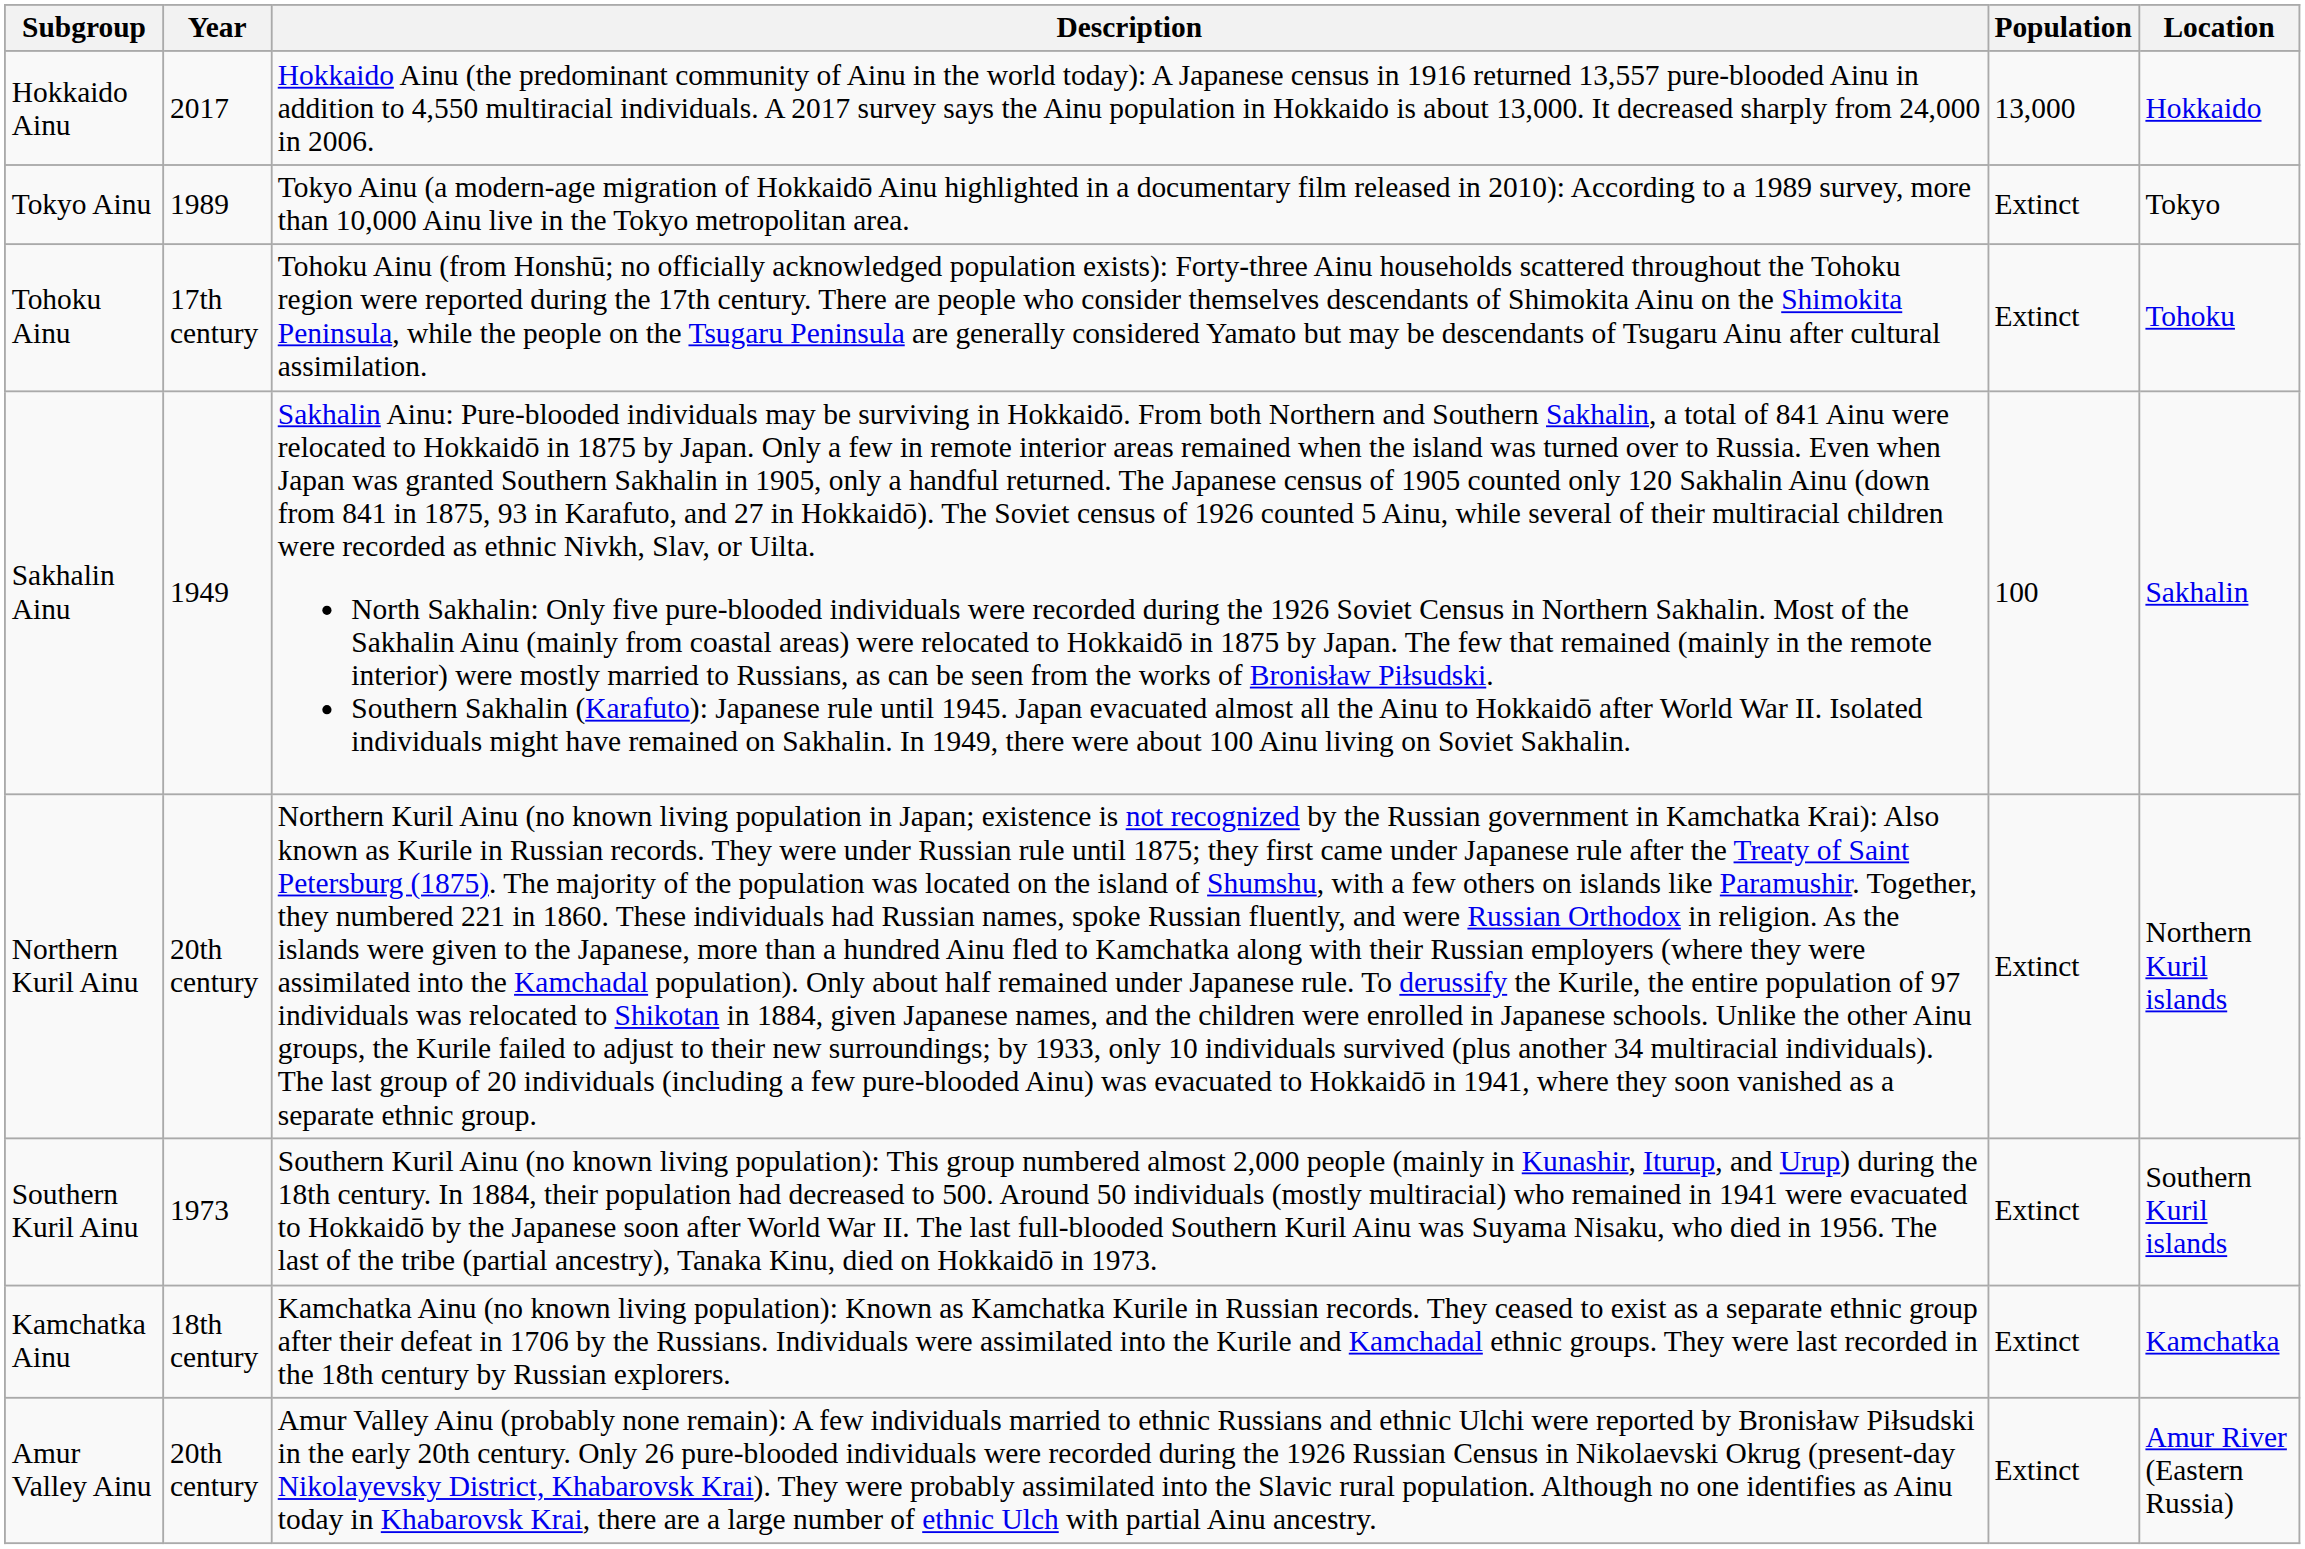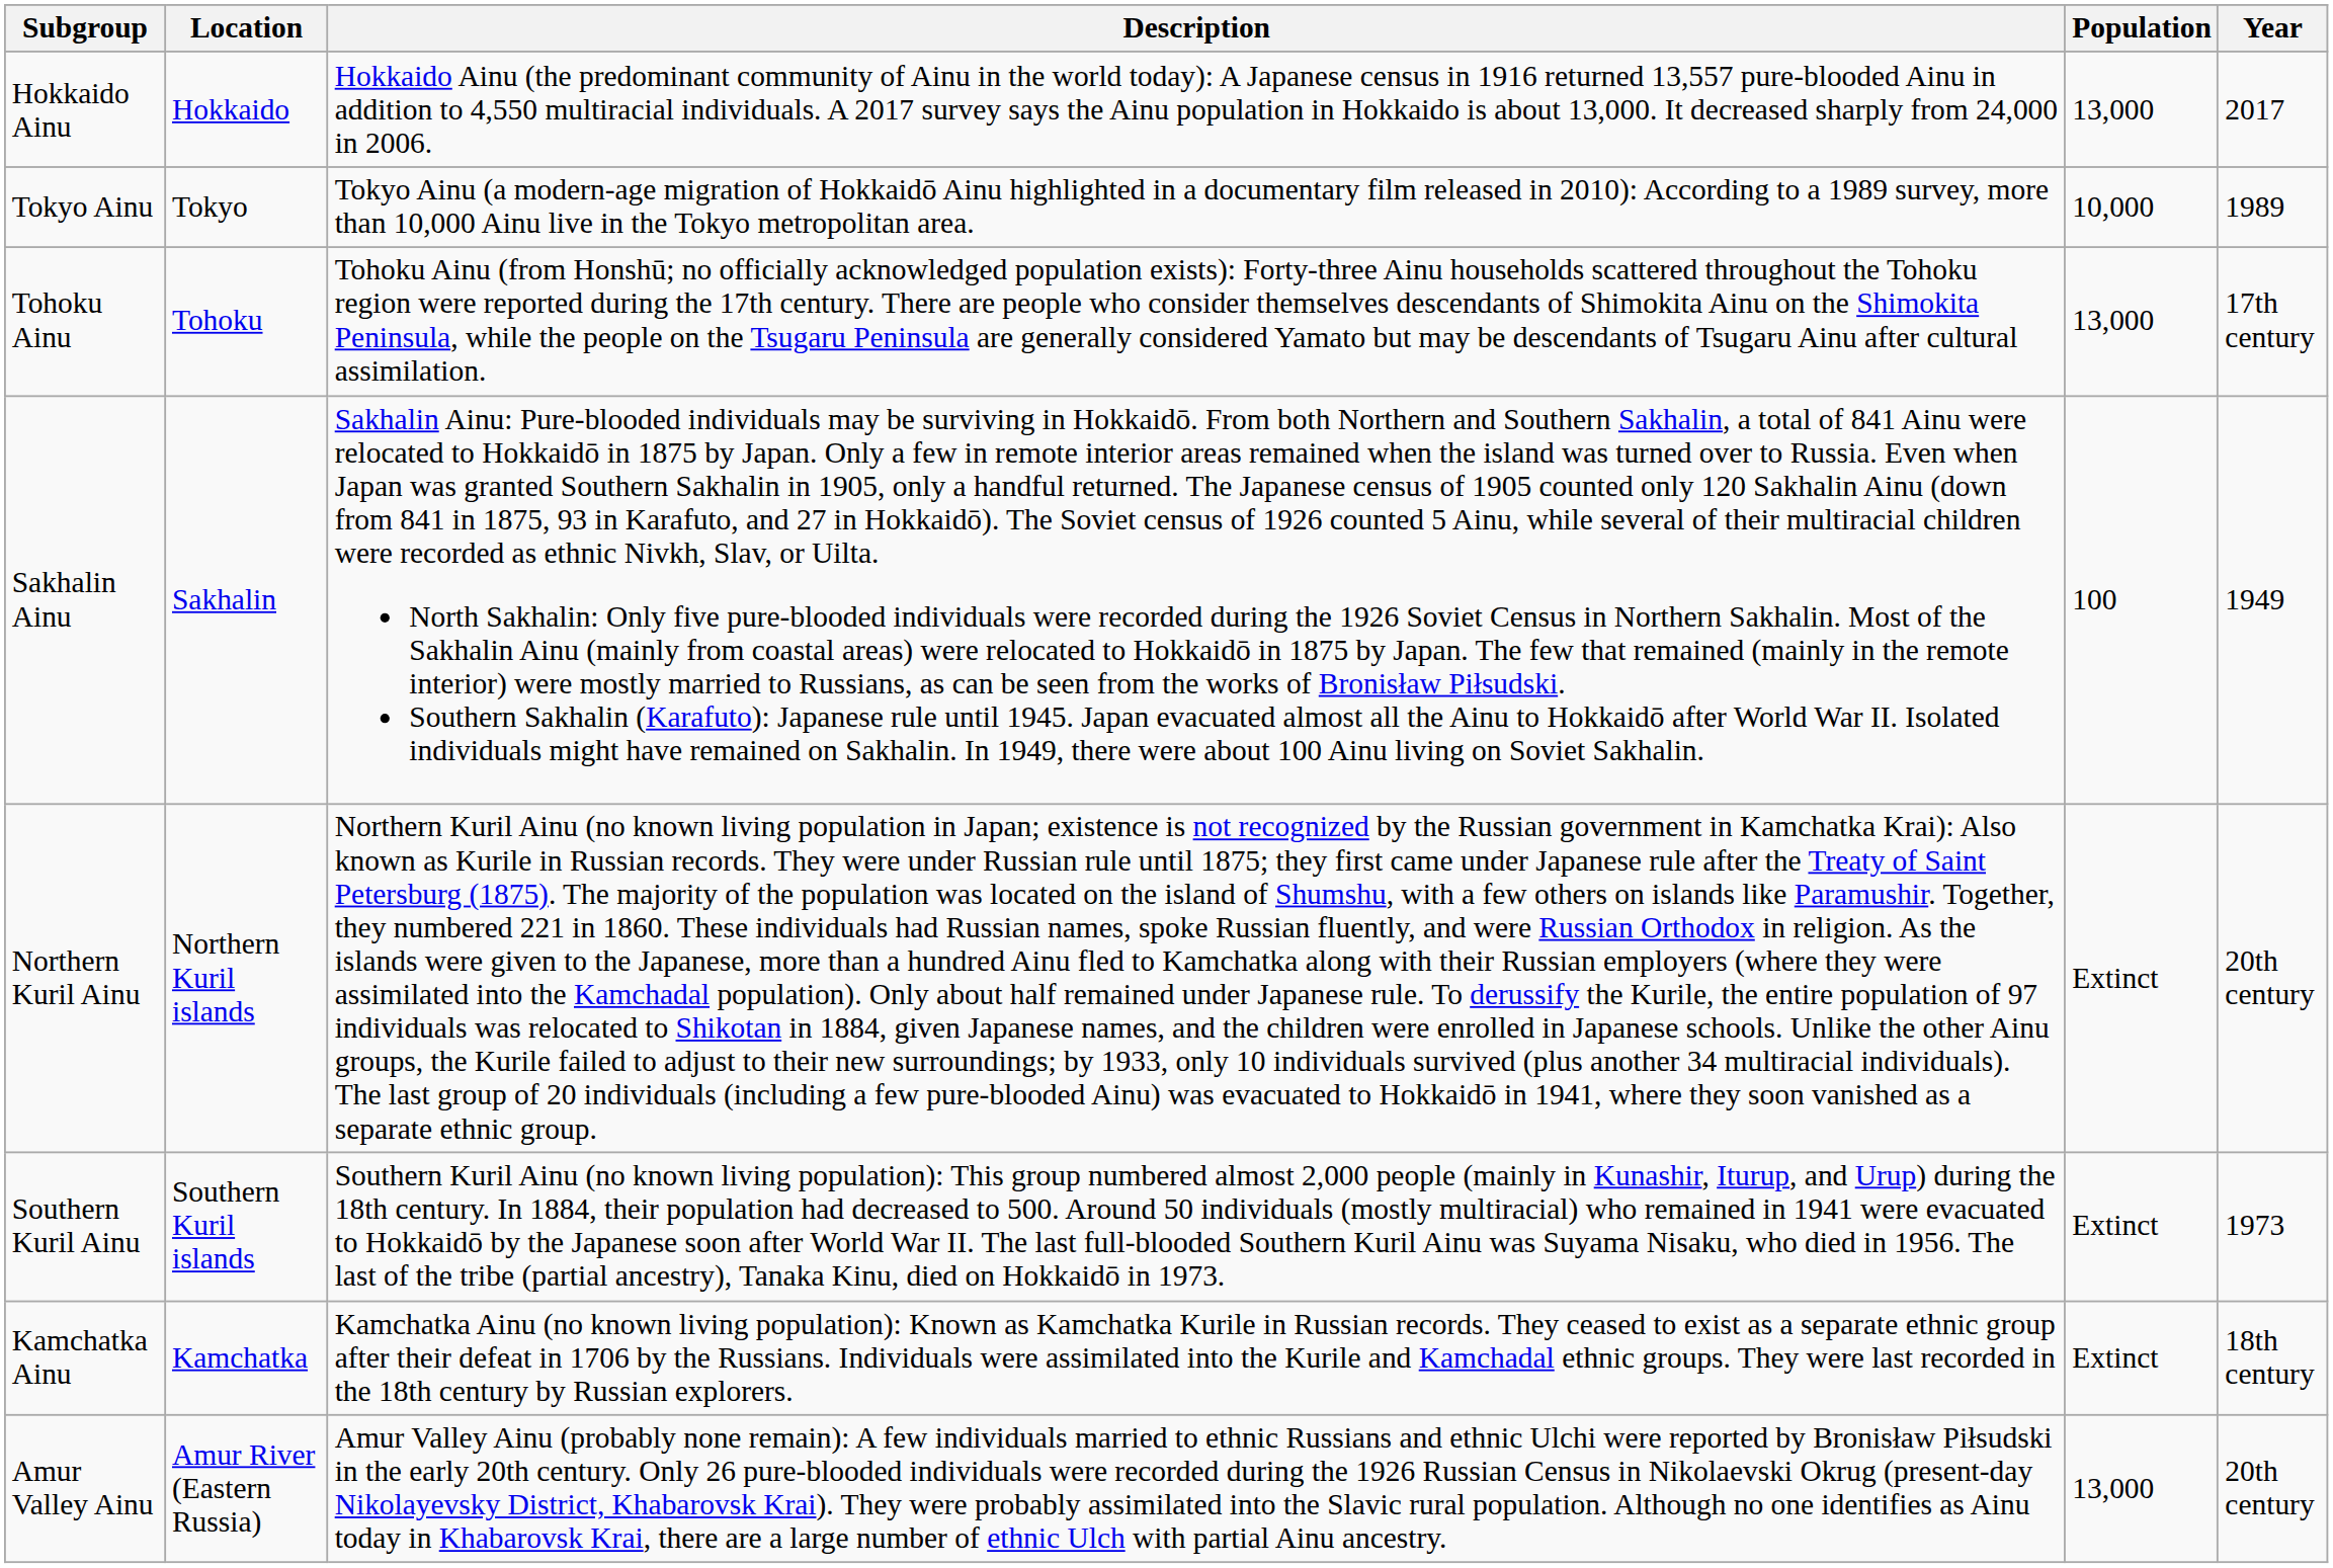columns swapped: Location <-> Year
Tokyo Ainu | Population: Extinct -> 10,000
Tohoku Ainu | Population: Extinct -> 13,000
Amur Valley Ainu | Population: Extinct -> 13,000
